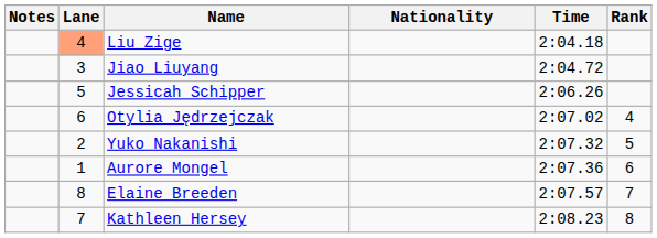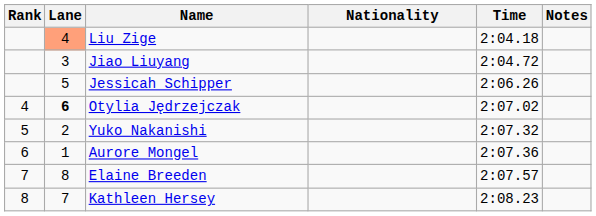columns swapped: Rank <-> Notes
Otylia Jędrzejczak | Lane: normal -> bold
